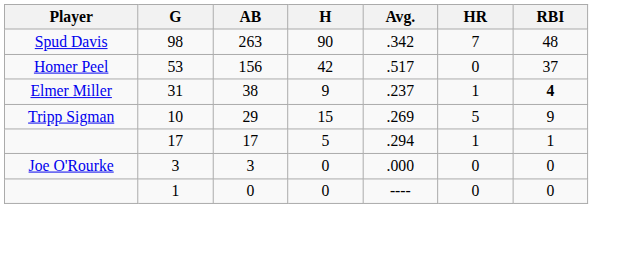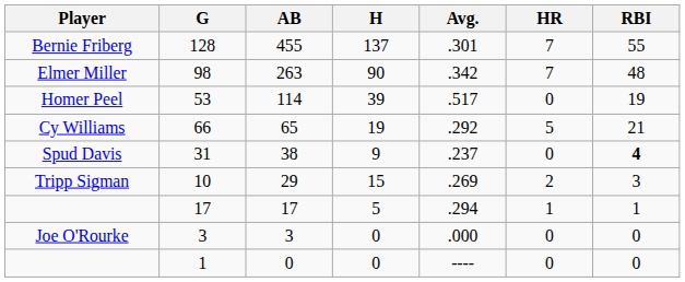+ row: Bernie Friberg | 128 | 455 | 137 | .301 | 7 | 55
98 | Player: Spud Davis -> Elmer Miller
53 | AB: 156 -> 114
53 | H: 42 -> 39
53 | RBI: 37 -> 19
+ row: Cy Williams | 66 | 65 | 19 | .292 | 5 | 21
31 | Player: Elmer Miller -> Spud Davis
31 | HR: 1 -> 0
10 | HR: 5 -> 2
10 | RBI: 9 -> 3
